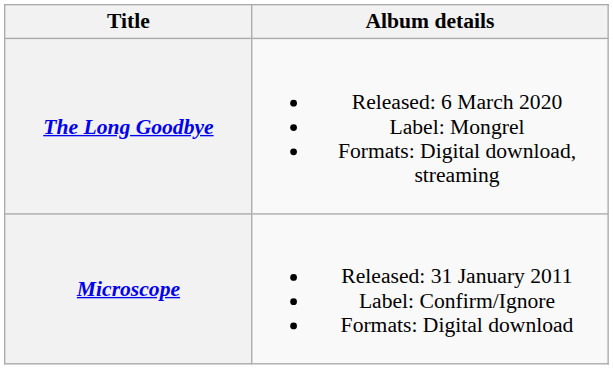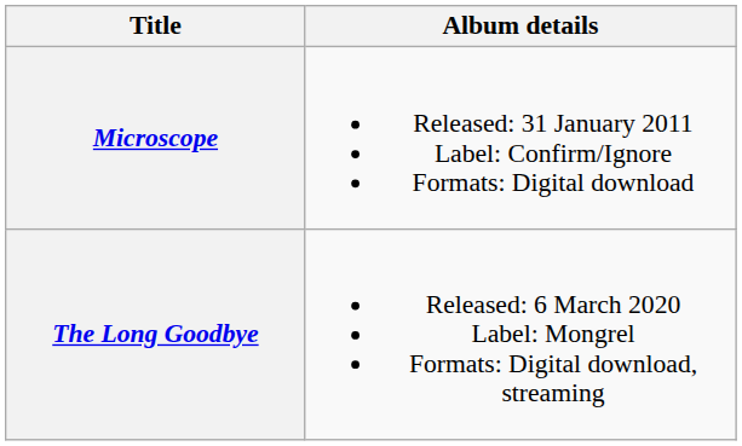rows swapped: Microscope <-> The Long Goodbye
